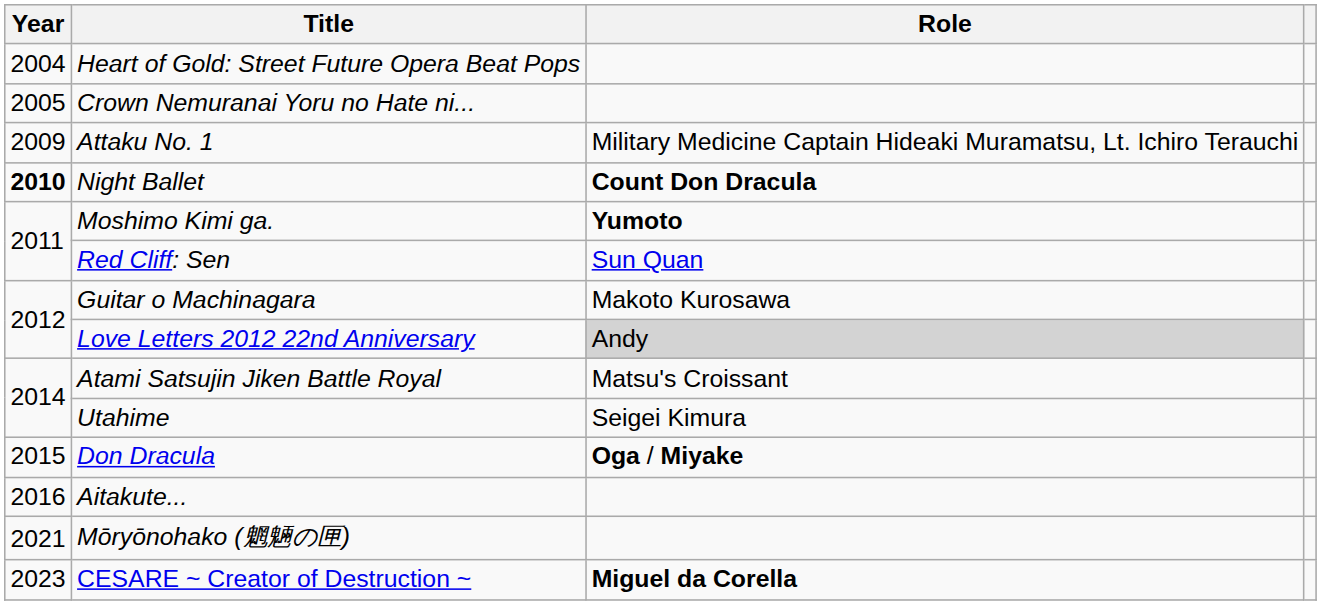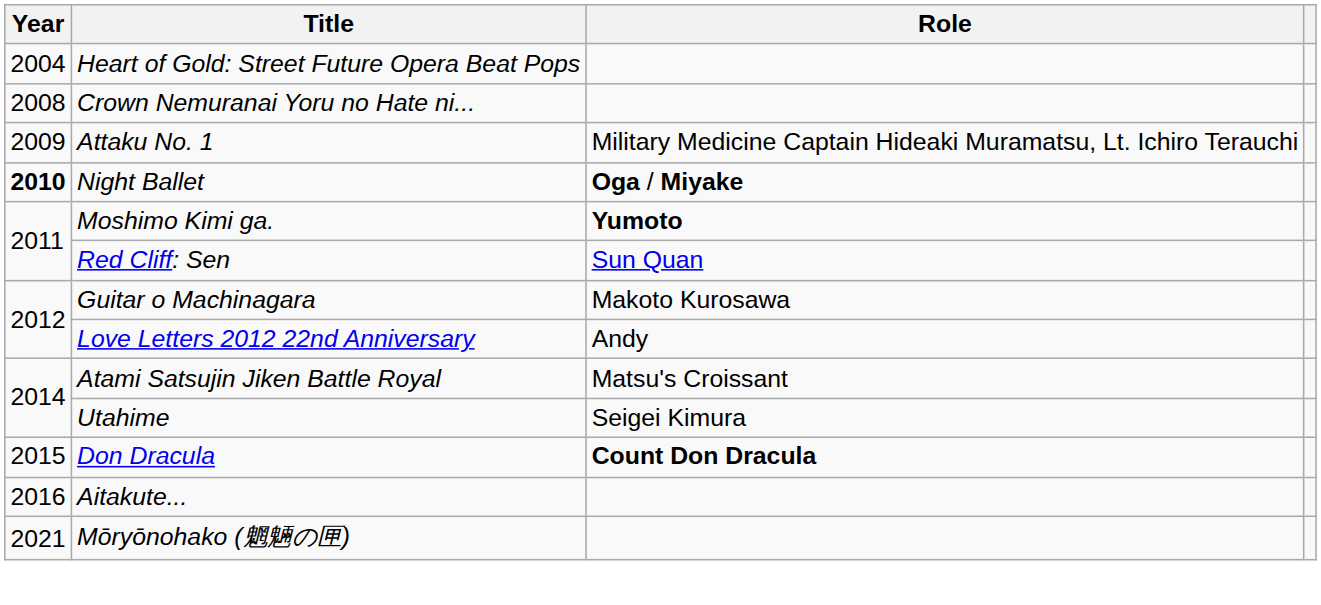Crown Nemuranai Yoru no Hate ni... | Year: 2005 -> 2008
Night Ballet | Role: Count Don Dracula -> Oga / Miyake
Love Letters 2012 22nd Anniversary | Role: lightgrey background -> no background
Don Dracula | Role: Oga / Miyake -> Count Don Dracula
- row: 2023 | CESARE ~ Creator of Destruction ~ | Miguel da Corella
